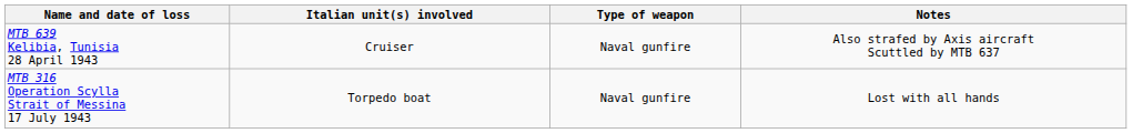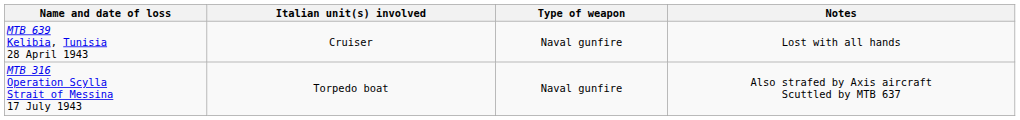MTB 639 Kelibia, Tunisia 28 April 1943 | Notes: Also strafed by Axis aircraft Scuttled by MTB 637 -> Lost with all hands
MTB 316 Operation Scylla Strait of Messina 17 July 1943 | Notes: Lost with all hands -> Also strafed by Axis aircraft Scuttled by MTB 637
